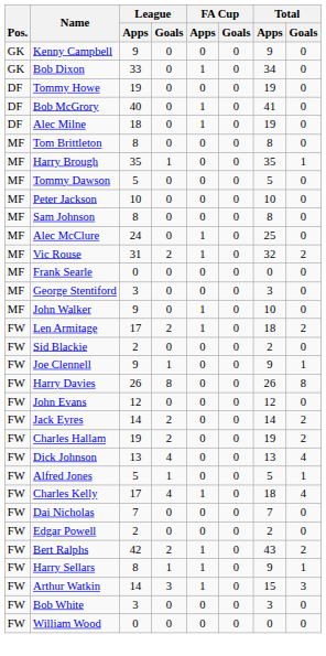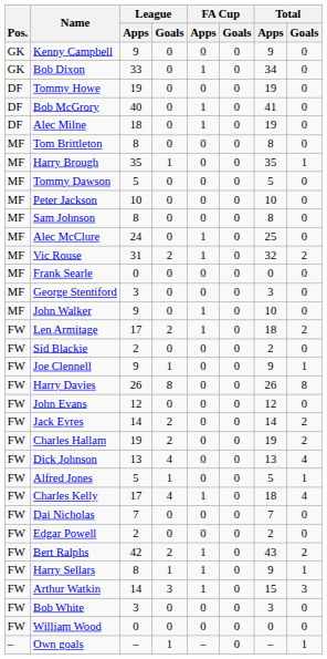+ row: – | Own goals | – | 1 | – | 0 | – | 1
